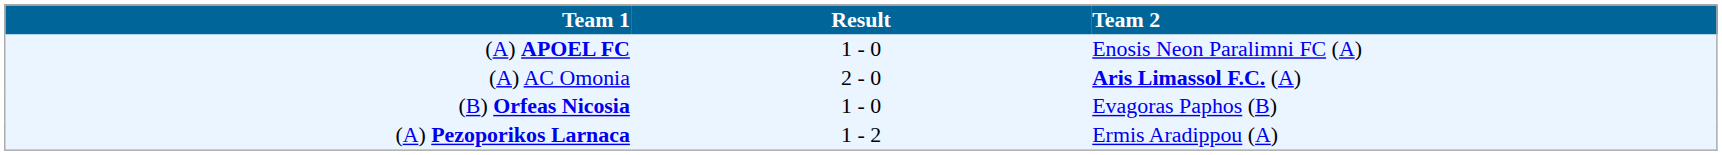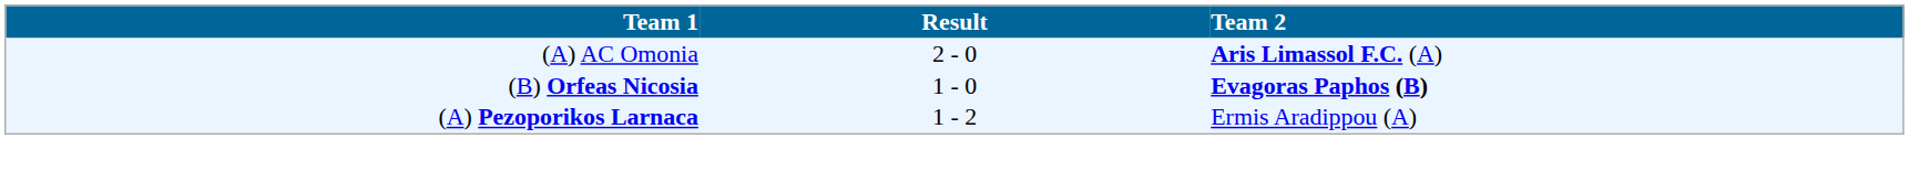- row: (A) APOEL FC | 1 - 0 | Enosis Neon Paralimni FC (A)
(B) Orfeas Nicosia | Team 2: normal -> bold
